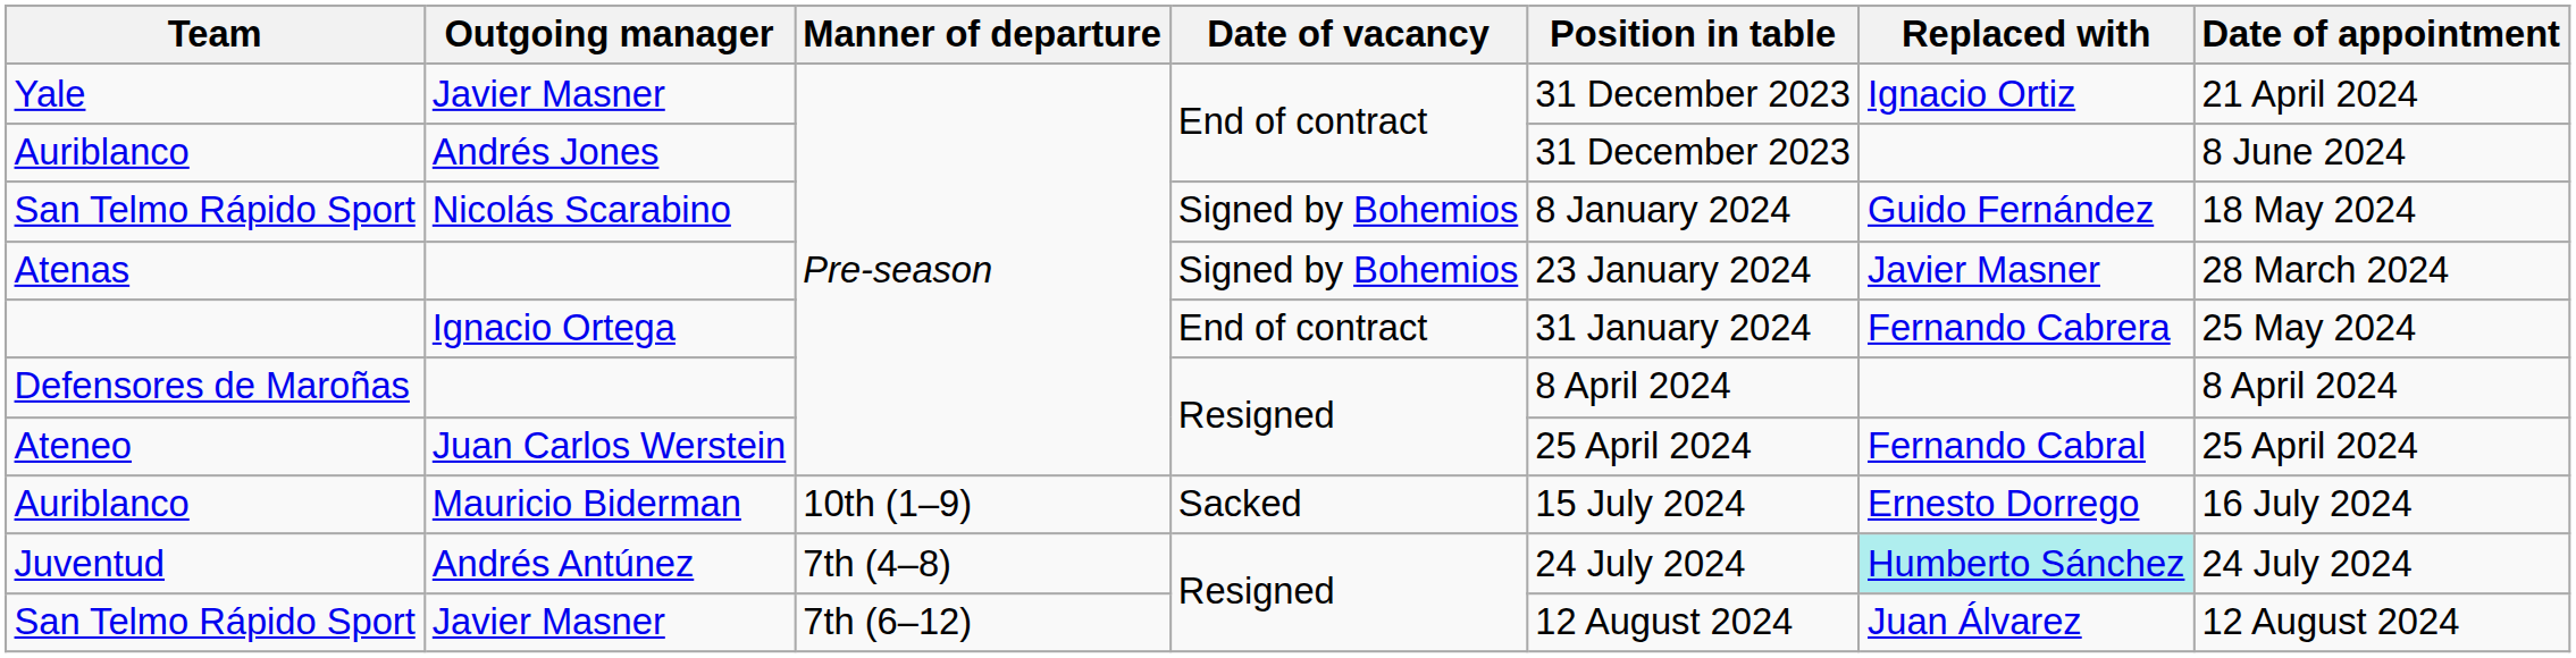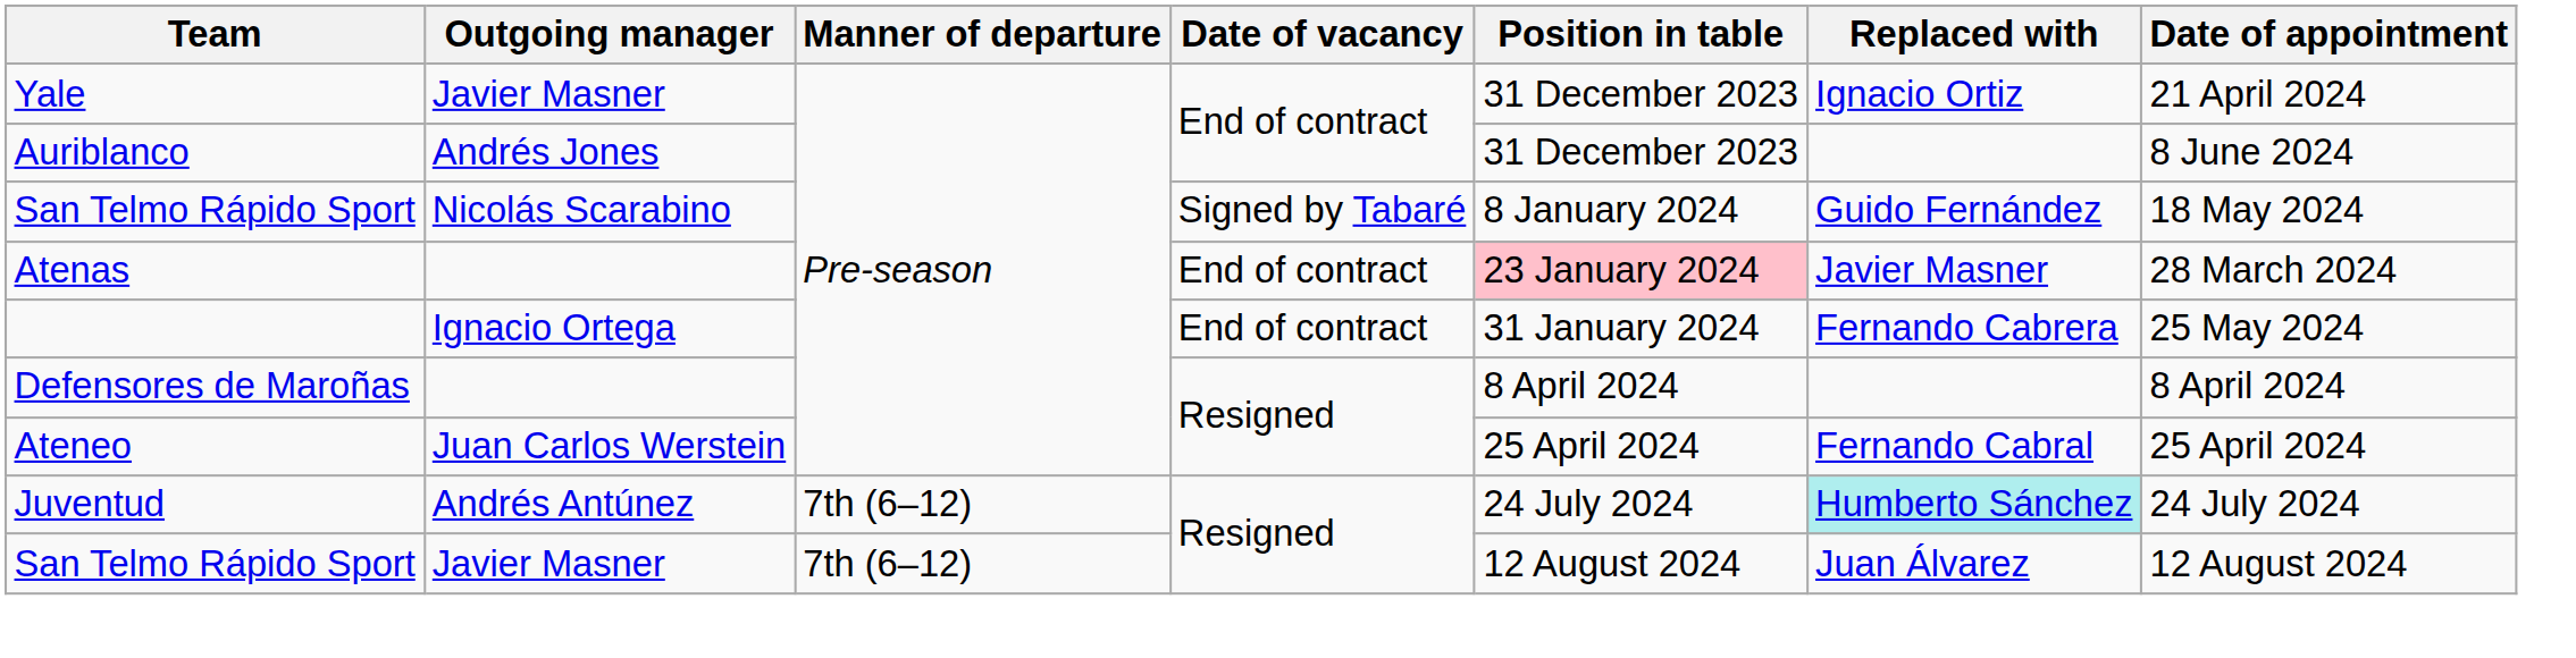San Telmo Rápido Sport / Nicolás Scarabino | Date of vacancy: Signed by Bohemios -> Signed by Tabaré
Atenas | Date of vacancy: Signed by Bohemios -> End of contract
Atenas | Position in table: no background -> pink background
- row: Auriblanco | Mauricio Biderman | 10th (1–9) | Sacked | 15 July 2024 | Ernesto Dorrego | 16 July 2024
Juventud | Manner of departure: 7th (4–8) -> 7th (6–12)
